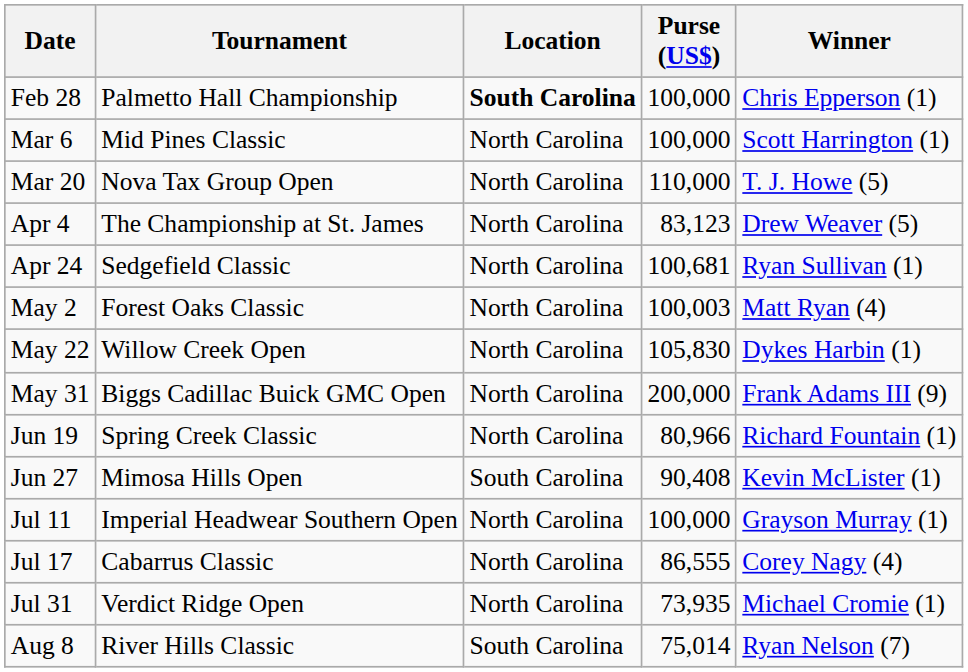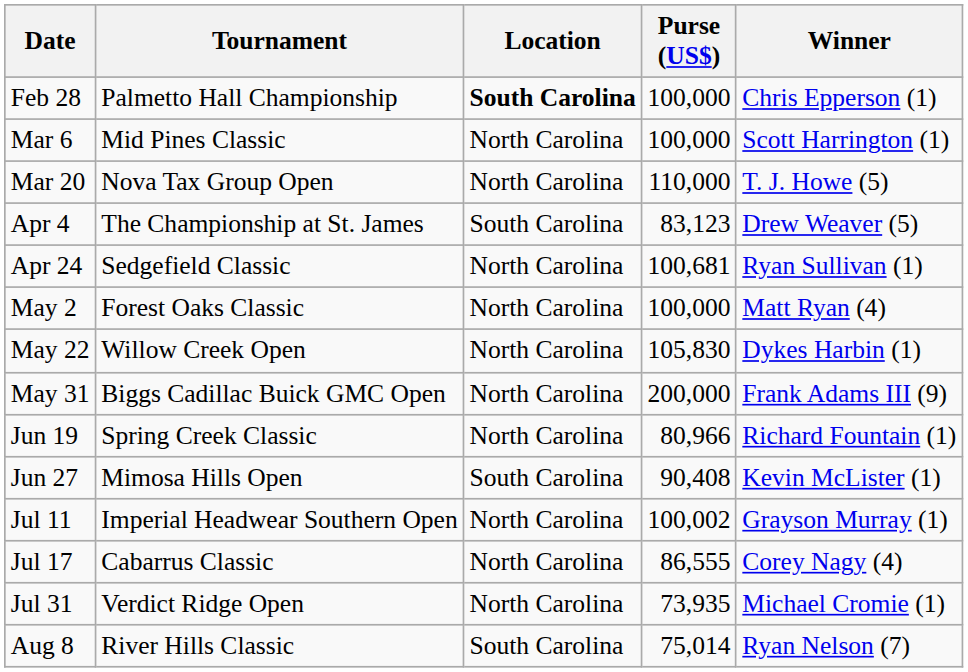Apr 4 | Location: North Carolina -> South Carolina
May 2 | Purse (US$): 100,003 -> 100,000
Jul 11 | Purse (US$): 100,000 -> 100,002
